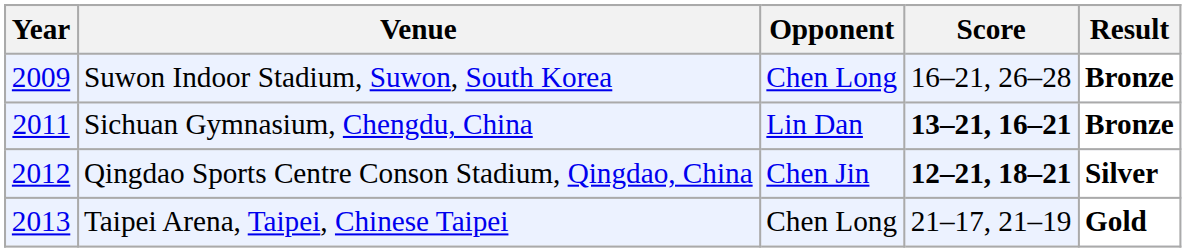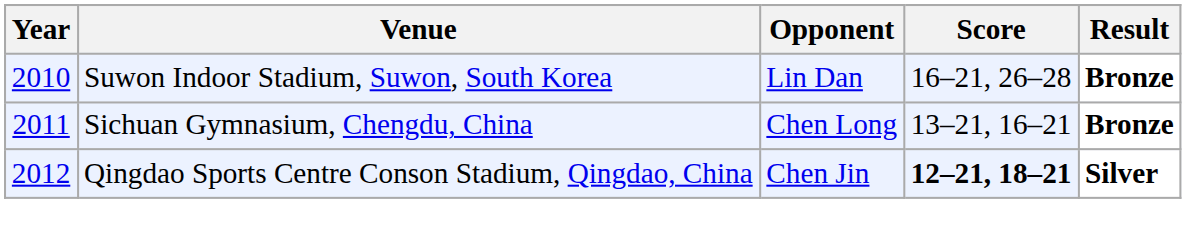Suwon Indoor Stadium, Suwon, South Korea | Year: 2009 -> 2010
Suwon Indoor Stadium, Suwon, South Korea | Opponent: Chen Long -> Lin Dan
Sichuan Gymnasium, Chengdu, China | Opponent: Lin Dan -> Chen Long
Sichuan Gymnasium, Chengdu, China | Score: bold -> normal
- row: 2013 | Taipei Arena, Taipei, Chinese Taipei | Chen Long | 21–17, 21–19 | Gold
